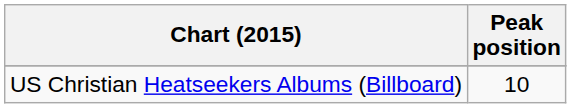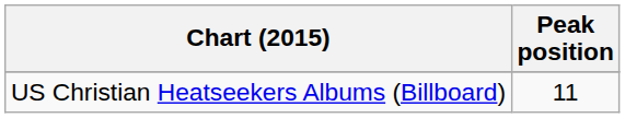US Christian Heatseekers Albums (Billboard) | Peak position: 10 -> 11
